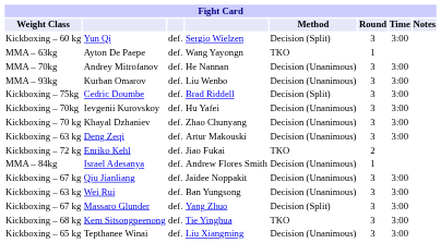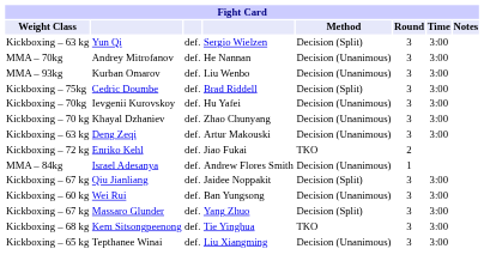Yun Qi | Weight Class: Kickboxing – 60 kg -> Kickboxing – 63 kg
- row: MMA – 63kg | Ayton De Paepe | def. | Wang Yayongn | TKO | 1
Qiu Jianliang | Method: Decision (Unanimous) -> Decision (Split)
Wei Rui | Weight Class: Kickboxing – 63 kg -> Kickboxing – 60 kg
